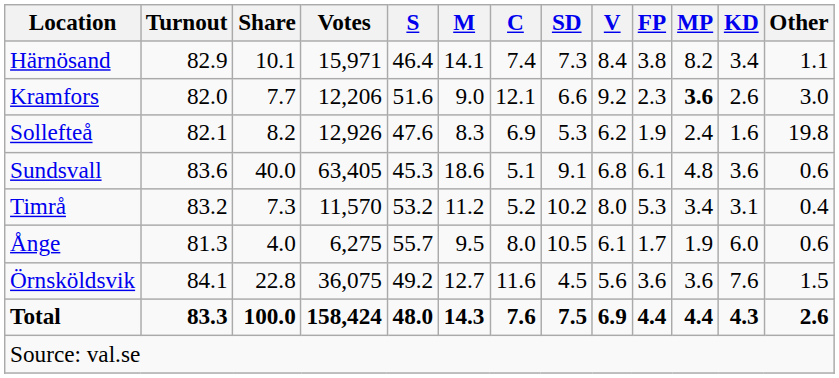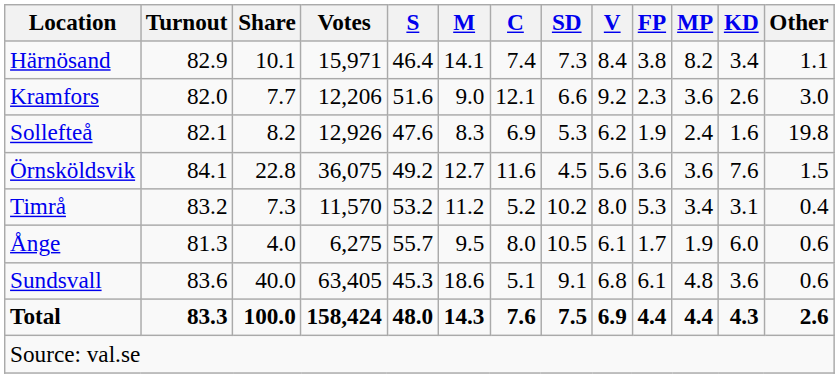Kramfors | MP: bold -> normal
rows swapped: Sundsvall <-> Örnsköldsvik
